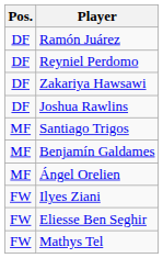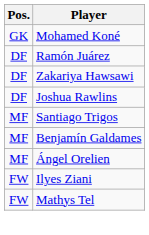+ row: GK | Mohamed Koné
- row: DF | Reyniel Perdomo
- row: FW | Eliesse Ben Seghir
